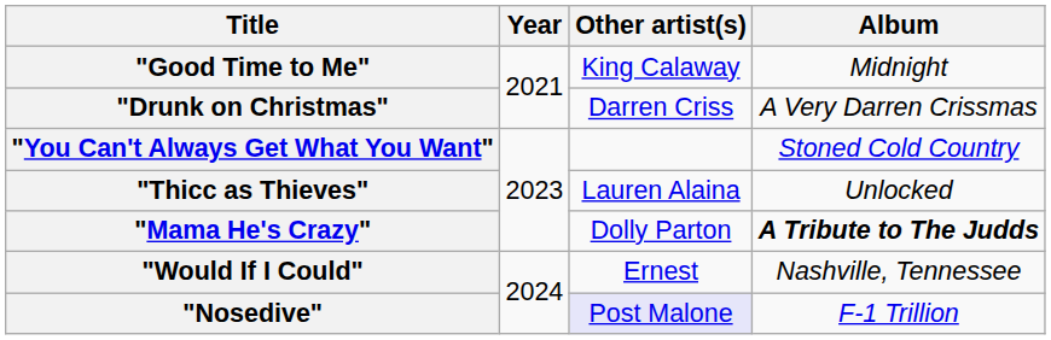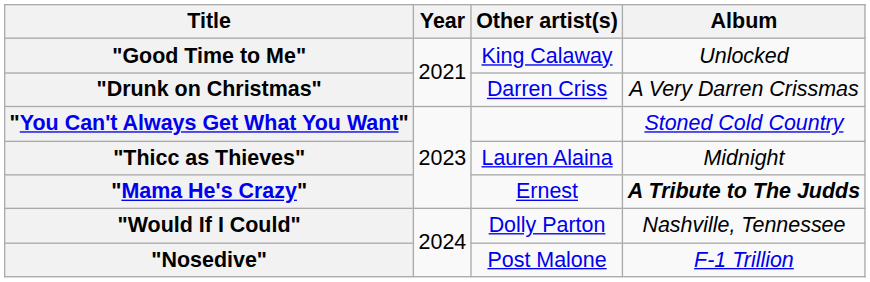"Good Time to Me" | Album: Midnight -> Unlocked
"Thicc as Thieves" | Album: Unlocked -> Midnight
"Mama He's Crazy" | Other artist(s): Dolly Parton -> Ernest
"Would If I Could" | Other artist(s): Ernest -> Dolly Parton
"Nosedive" | Other artist(s): lavender background -> no background
